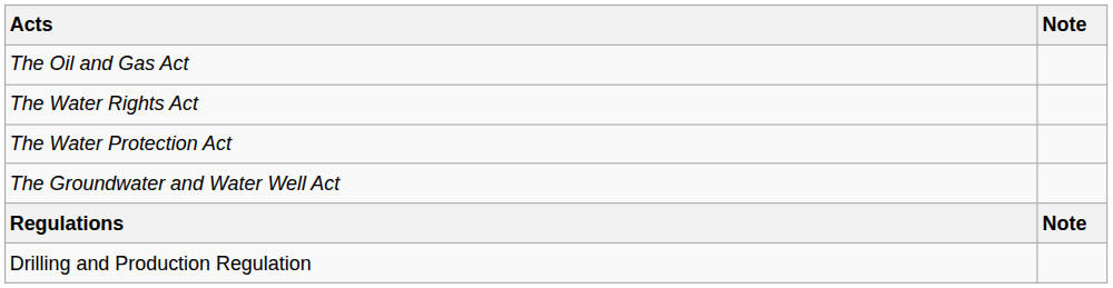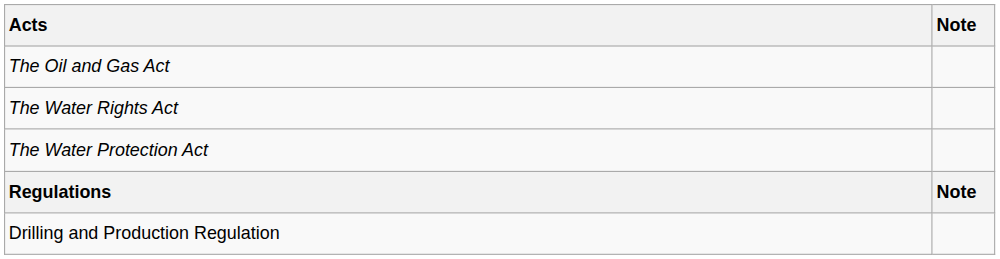- row: The Groundwater and Water Well Act
